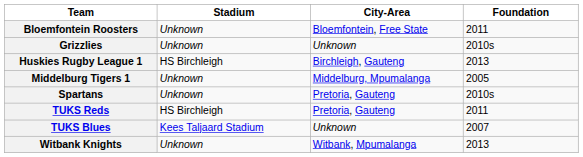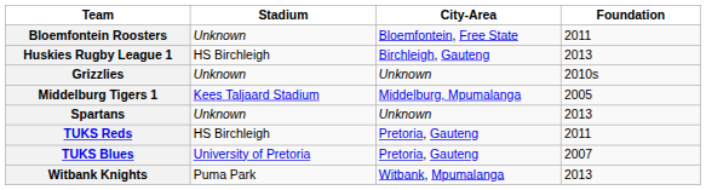rows swapped: Grizzlies <-> Huskies Rugby League 1
Middelburg Tigers 1 | Stadium: Unknown -> Kees Taljaard Stadium
Spartans | City-Area: Pretoria, Gauteng -> Unknown
Spartans | Foundation: 2010s -> 2013
TUKS Blues | Stadium: Kees Taljaard Stadium -> University of Pretoria
TUKS Blues | City-Area: Unknown -> Pretoria, Gauteng
Witbank Knights | Stadium: Unknown -> Puma Park
